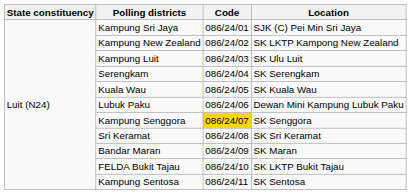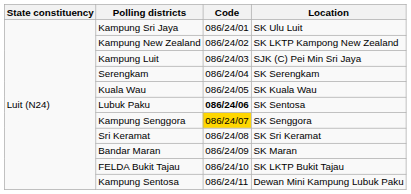Kampung Sri Jaya | Location: SJK (C) Pei Min Sri Jaya -> SK Ulu Luit
Kampung Luit | Location: SK Ulu Luit -> SJK (C) Pei Min Sri Jaya
Lubuk Paku | Code: normal -> bold
Lubuk Paku | Location: Dewan Mini Kampung Lubuk Paku -> SK Sentosa
Kampung Sentosa | Location: SK Sentosa -> Dewan Mini Kampung Lubuk Paku
